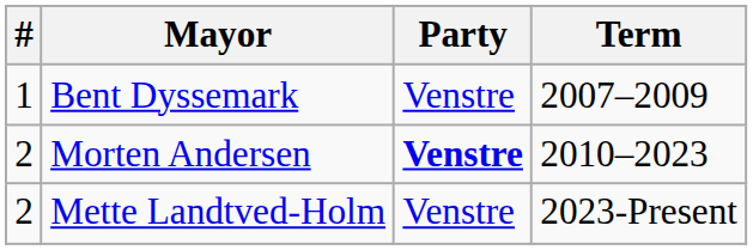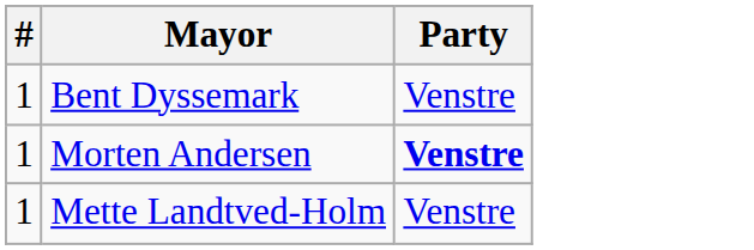- column: Term | 2007–2009 | 2010–2023 | 2023-Present
Morten Andersen | #: 2 -> 1
Mette Landtved-Holm | #: 2 -> 1
